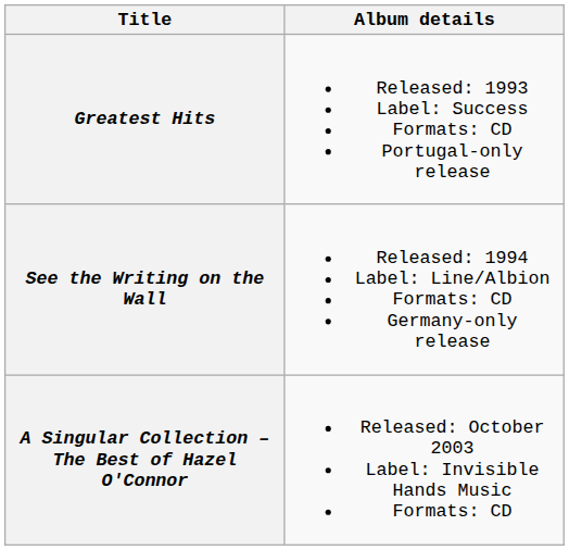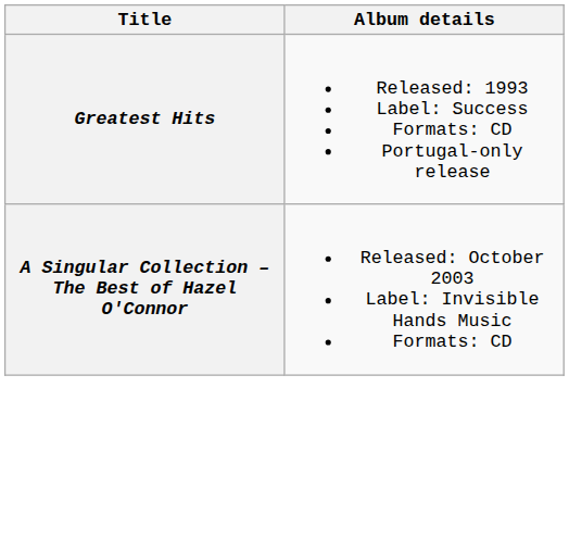- row: See the Writing on the Wall | Released: 1994 Label: Line/Albion Formats: CD Germany-only release
